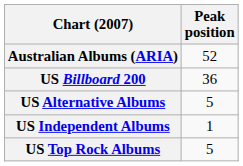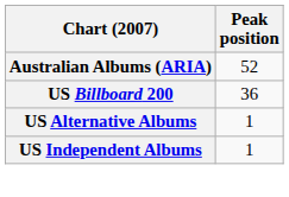US Alternative Albums | Peak position: 5 -> 1
- row: US Top Rock Albums | 5
